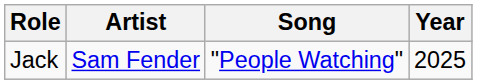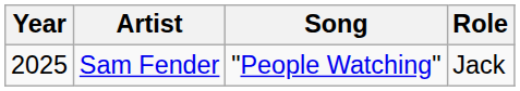columns swapped: Year <-> Role
